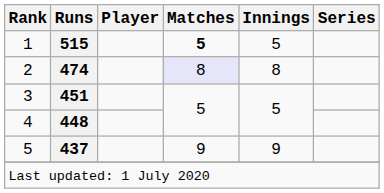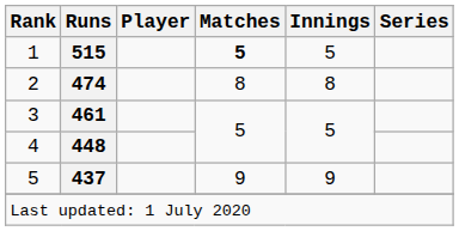2 | Matches: lavender background -> no background
3 | Runs: 451 -> 461
